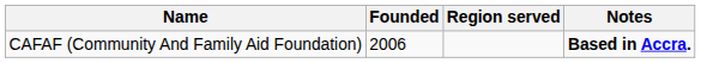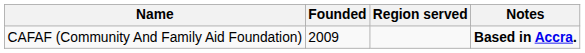CAFAF (Community And Family Aid Foundation) | Founded: 2006 -> 2009
